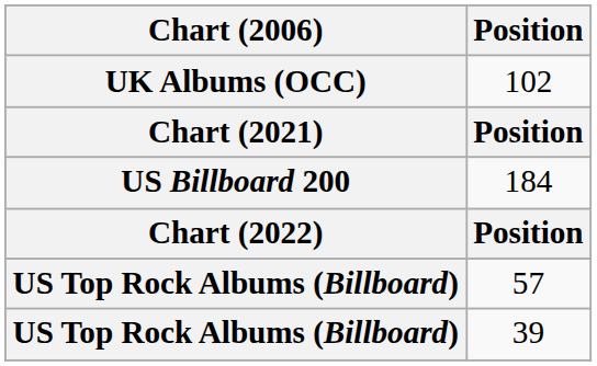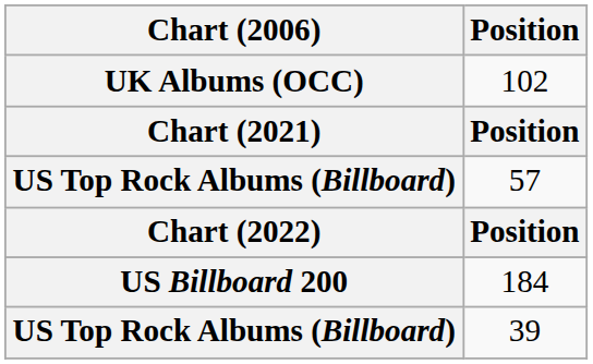rows swapped: 57 <-> 184
